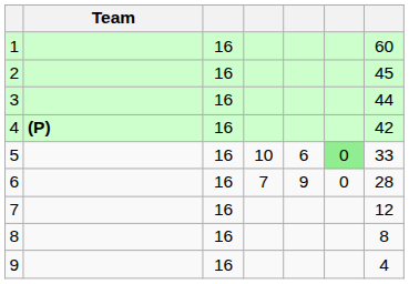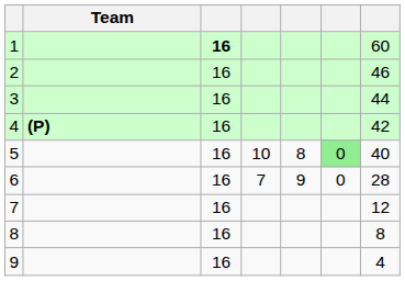1 | column 3: normal -> bold
2 | column 7: 45 -> 46
5 | column 5: 6 -> 8
5 | column 7: 33 -> 40
